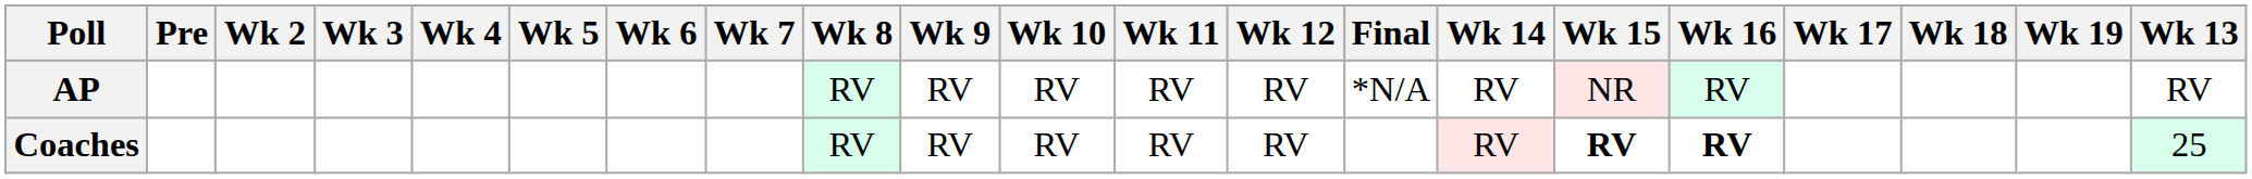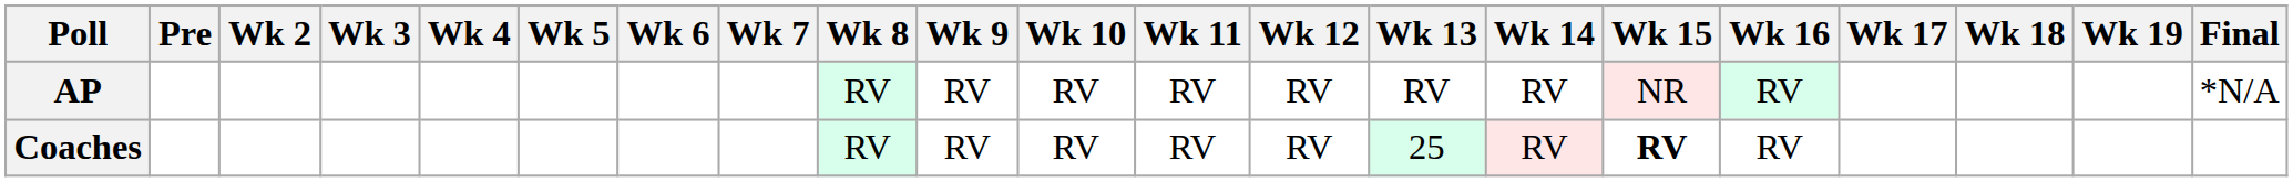columns swapped: Wk 13 <-> Final
Coaches | Wk 16: bold -> normal
